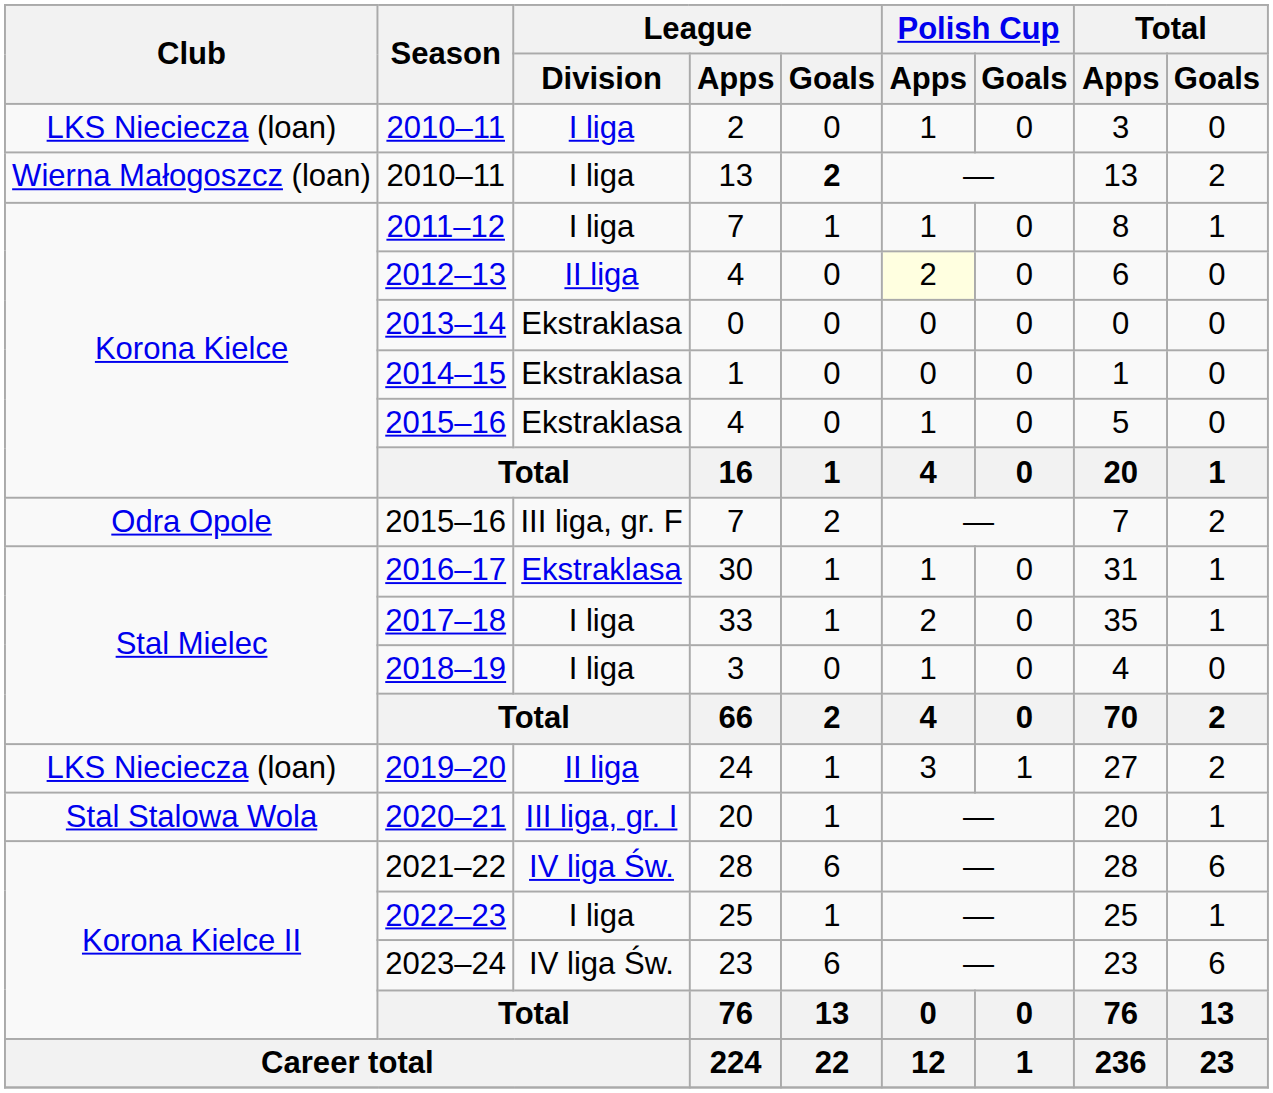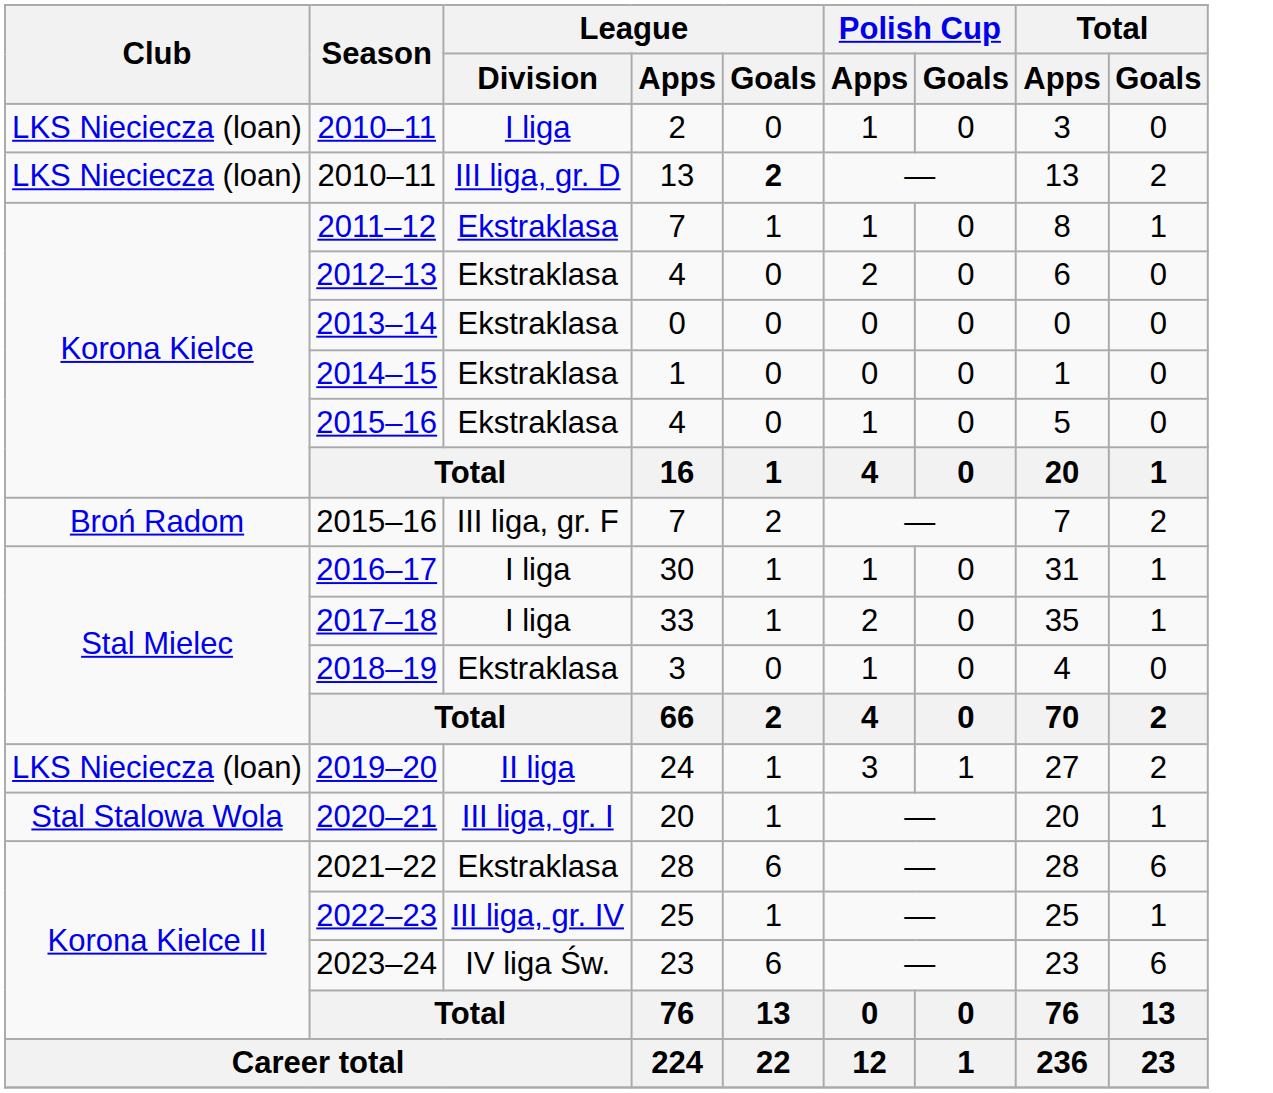2010–11 / 13 | Club: Wierna Małogoszcz (loan) -> LKS Nieciecza (loan)
2010–11 / 13 | League / Division: I liga -> III liga, gr. D
2011–12 | League / Division: I liga -> Ekstraklasa
2012–13 | League / Division: II liga -> Ekstraklasa
2012–13 | Polish Cup / Apps: lightyellow background -> no background
2015–16 / 7 | Club: Odra Opole -> Broń Radom
2016–17 | League / Division: Ekstraklasa -> I liga
2018–19 | League / Division: I liga -> Ekstraklasa
2021–22 | League / Division: IV liga Św. -> Ekstraklasa
2022–23 | League / Division: I liga -> III liga, gr. IV
